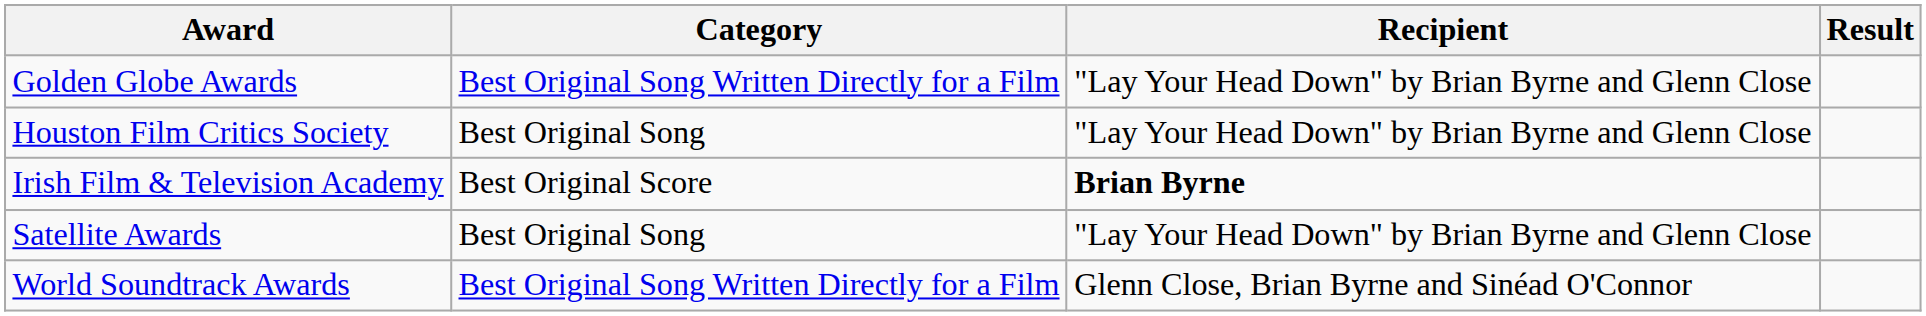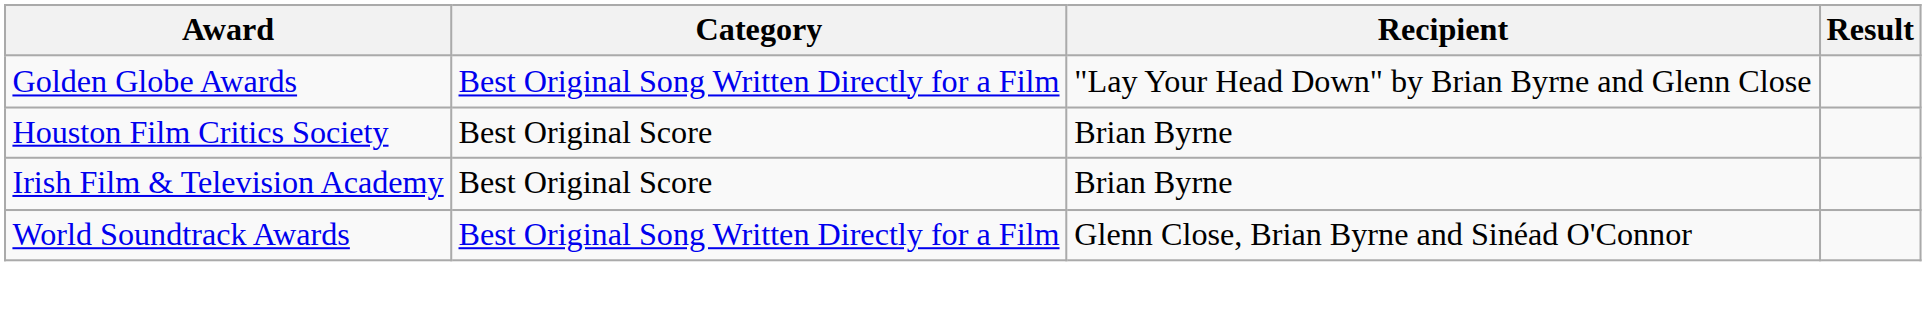Houston Film Critics Society | Category: Best Original Song -> Best Original Score
Houston Film Critics Society | Recipient: "Lay Your Head Down" by Brian Byrne and Glenn Close -> Brian Byrne
Irish Film & Television Academy | Recipient: bold -> normal
- row: Satellite Awards | Best Original Song | "Lay Your Head Down" by Brian Byrne and Glenn Close
